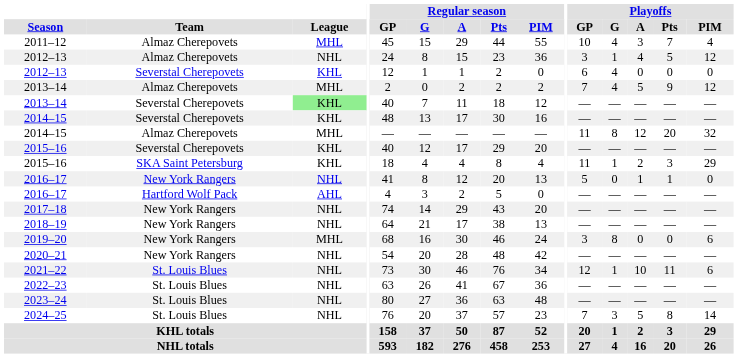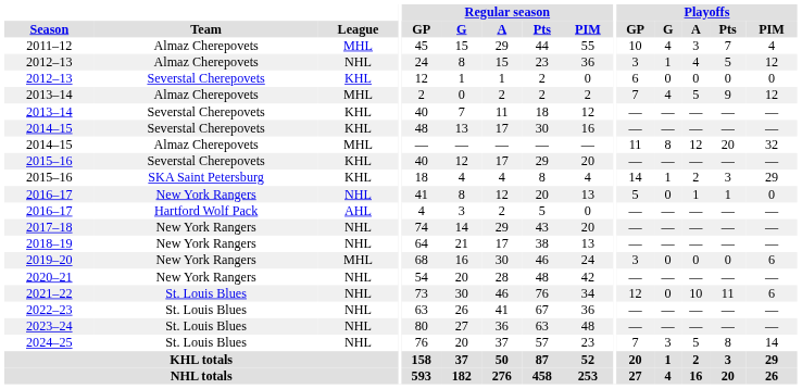2012–13 / Severstal Cherepovets | Playoffs / G: 4 -> 0
2013–14 / Severstal Cherepovets | League: lightgreen background -> no background
2015–16 / SKA Saint Petersburg | Playoffs / GP: 11 -> 14
2019–20 | Playoffs / G: 8 -> 0
2021–22 | Playoffs / G: 1 -> 0
